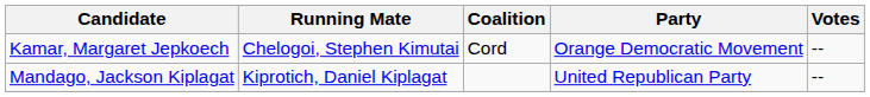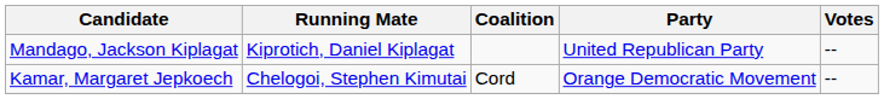rows swapped: Kamar, Margaret Jepkoech <-> Mandago, Jackson Kiplagat
